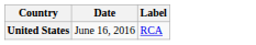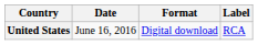+ column: Format | Digital download
